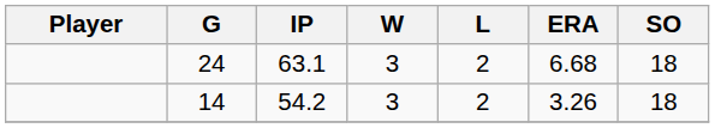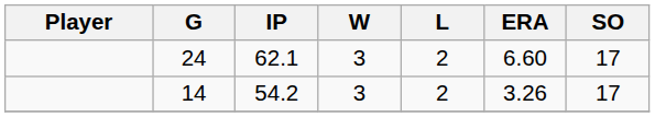24 | IP: 63.1 -> 62.1
24 | ERA: 6.68 -> 6.60
24 | SO: 18 -> 17
14 | SO: 18 -> 17
